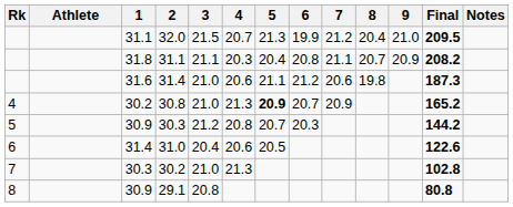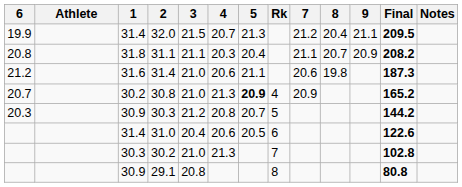columns swapped: Rk <-> 6
32.0 | 1: 31.1 -> 31.4
32.0 | 9: 21.0 -> 21.1
